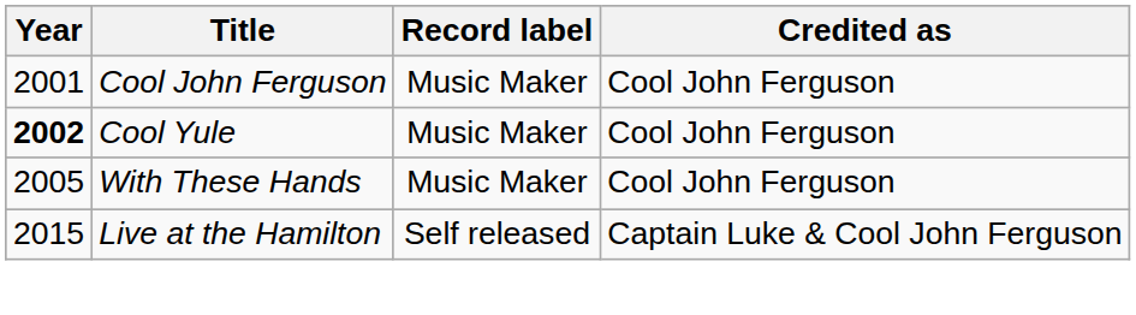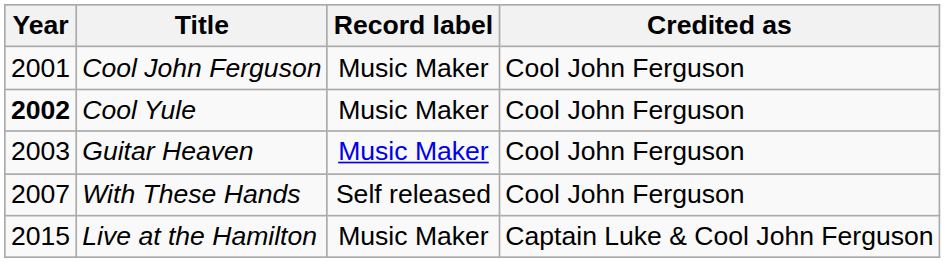+ row: 2003 | Guitar Heaven | Music Maker | Cool John Ferguson
With These Hands | Year: 2005 -> 2007
With These Hands | Record label: Music Maker -> Self released
Live at the Hamilton | Record label: Self released -> Music Maker
